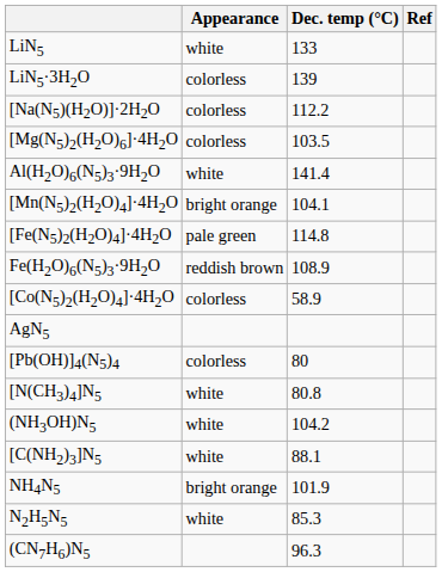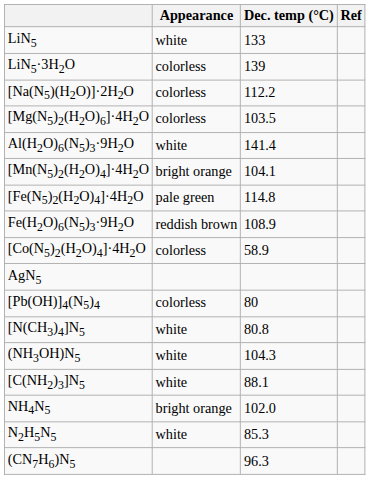(NH3OH)N5 | Dec. temp (°C): 104.2 -> 104.3
NH4N5 | Dec. temp (°C): 101.9 -> 102.0
